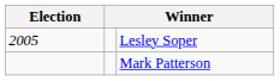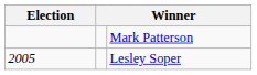rows swapped: Lesley Soper <-> Mark Patterson
